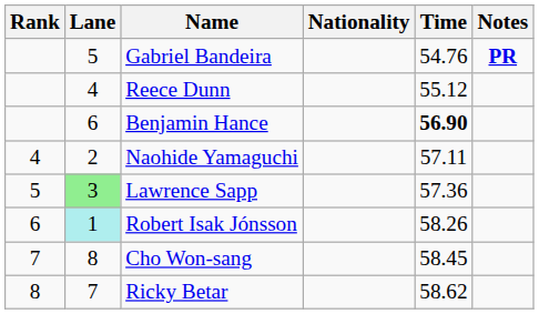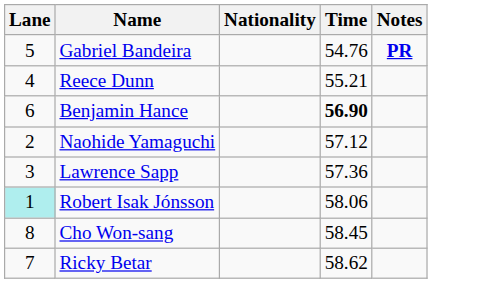- column: Rank | 4 | 5 | 6 | 7 | 8
Reece Dunn | Time: 55.12 -> 55.21
Naohide Yamaguchi | Time: 57.11 -> 57.12
Lawrence Sapp | Lane: lightgreen background -> no background
Robert Isak Jónsson | Time: 58.26 -> 58.06
